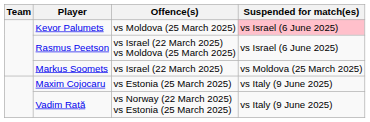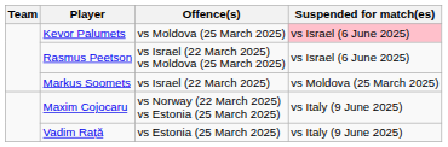Maxim Cojocaru | Offence(s): vs Estonia (25 March 2025) -> vs Norway (22 March 2025) vs Estonia (25 March 2025)
Vadim Rață | Offence(s): vs Norway (22 March 2025) vs Estonia (25 March 2025) -> vs Estonia (25 March 2025)
